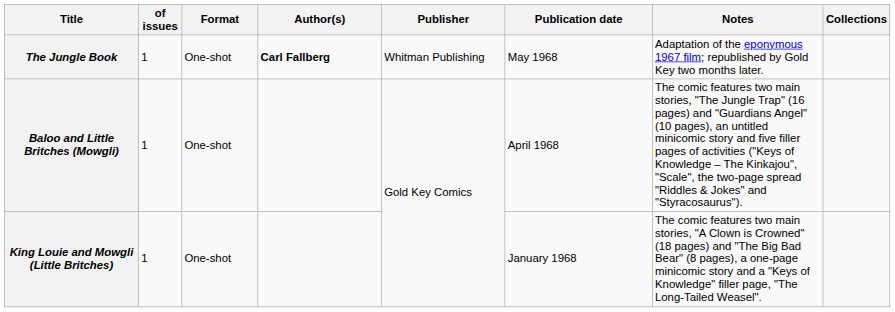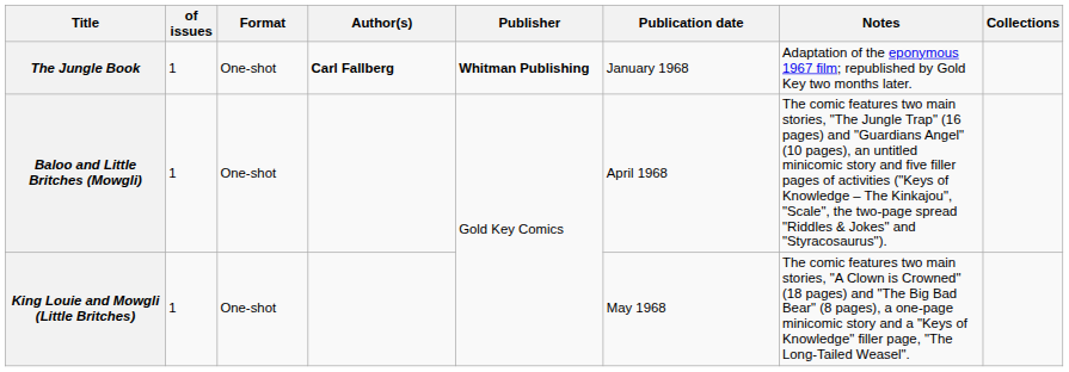The Jungle Book | Publisher: normal -> bold
The Jungle Book | Publication date: May 1968 -> January 1968
King Louie and Mowgli (Little Britches) | Publication date: January 1968 -> May 1968
